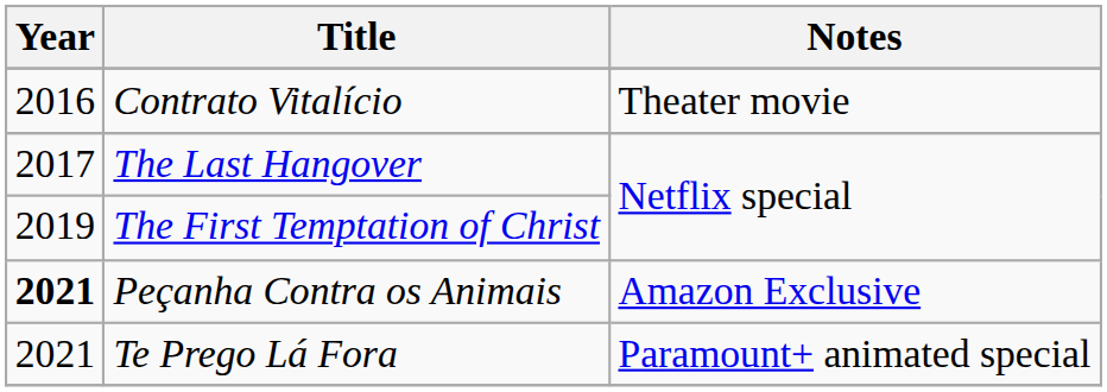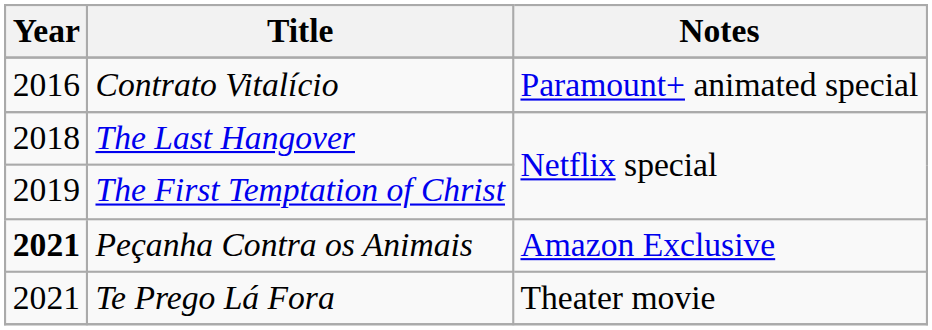Contrato Vitalício | Notes: Theater movie -> Paramount+ animated special
The Last Hangover | Year: 2017 -> 2018
Te Prego Lá Fora | Notes: Paramount+ animated special -> Theater movie
